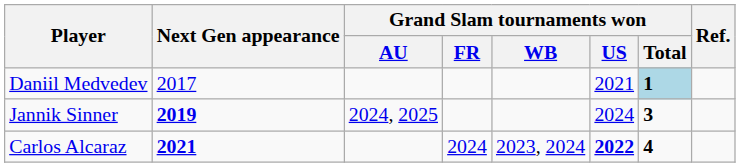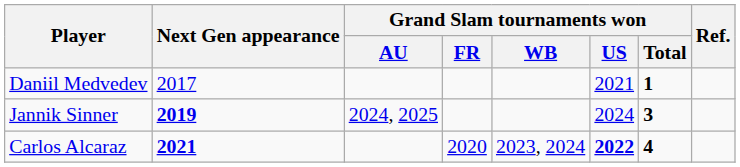Daniil Medvedev | Grand Slam tournaments won / Total: lightblue background -> no background
Carlos Alcaraz | Grand Slam tournaments won / FR: 2024 -> 2020
